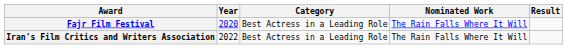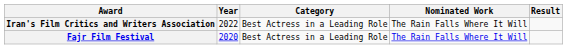rows swapped: Fajr Film Festival <-> Iran's Film Critics and Writers Association
